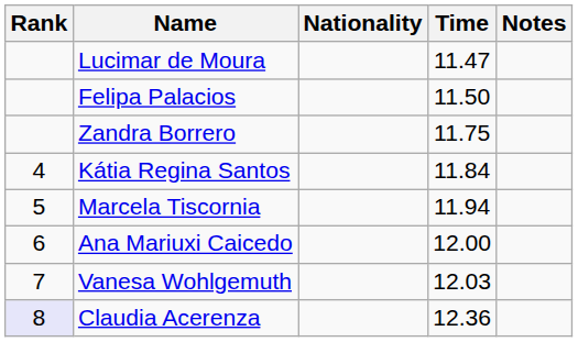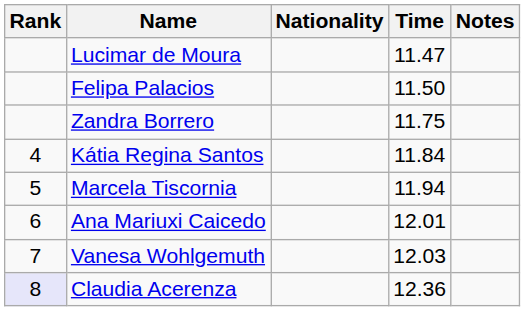Ana Mariuxi Caicedo | Time: 12.00 -> 12.01
